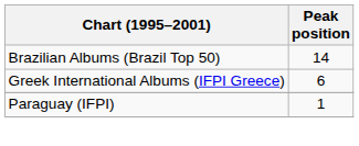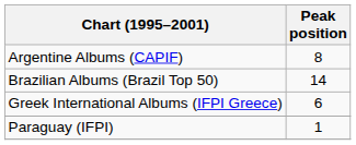+ row: Argentine Albums (CAPIF) | 8
